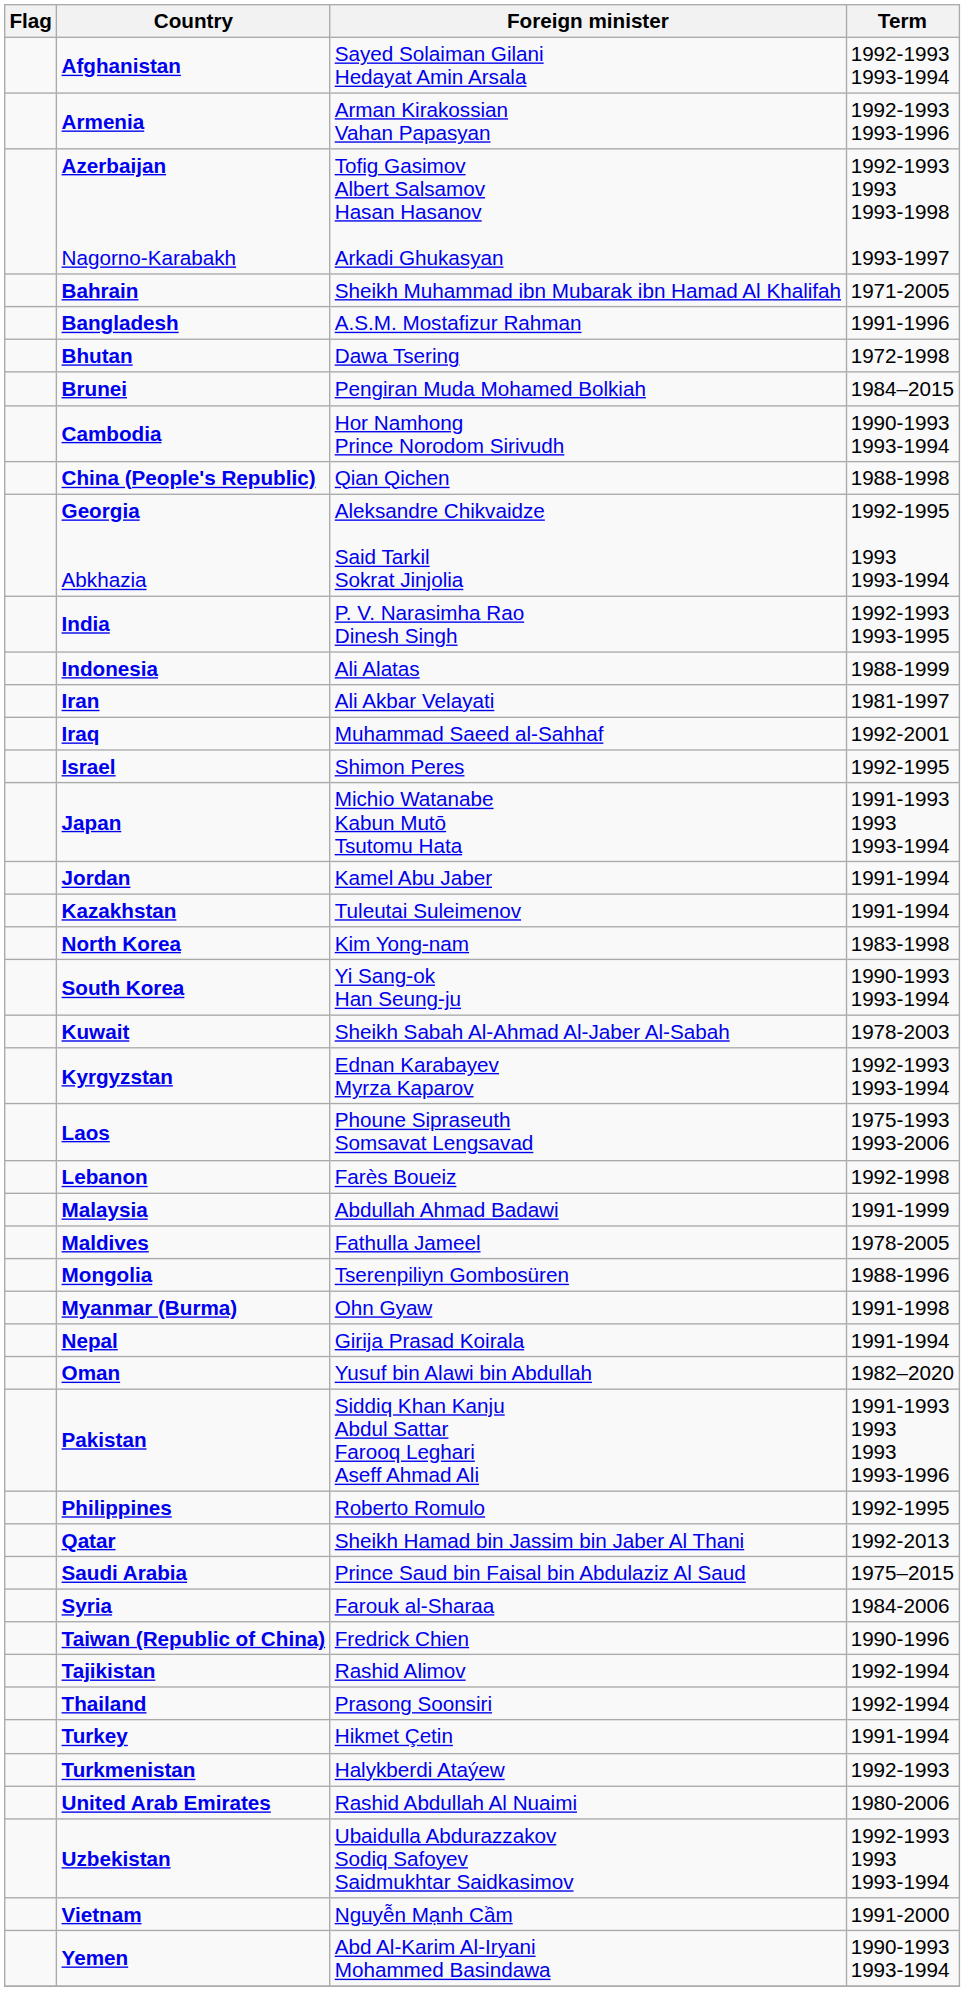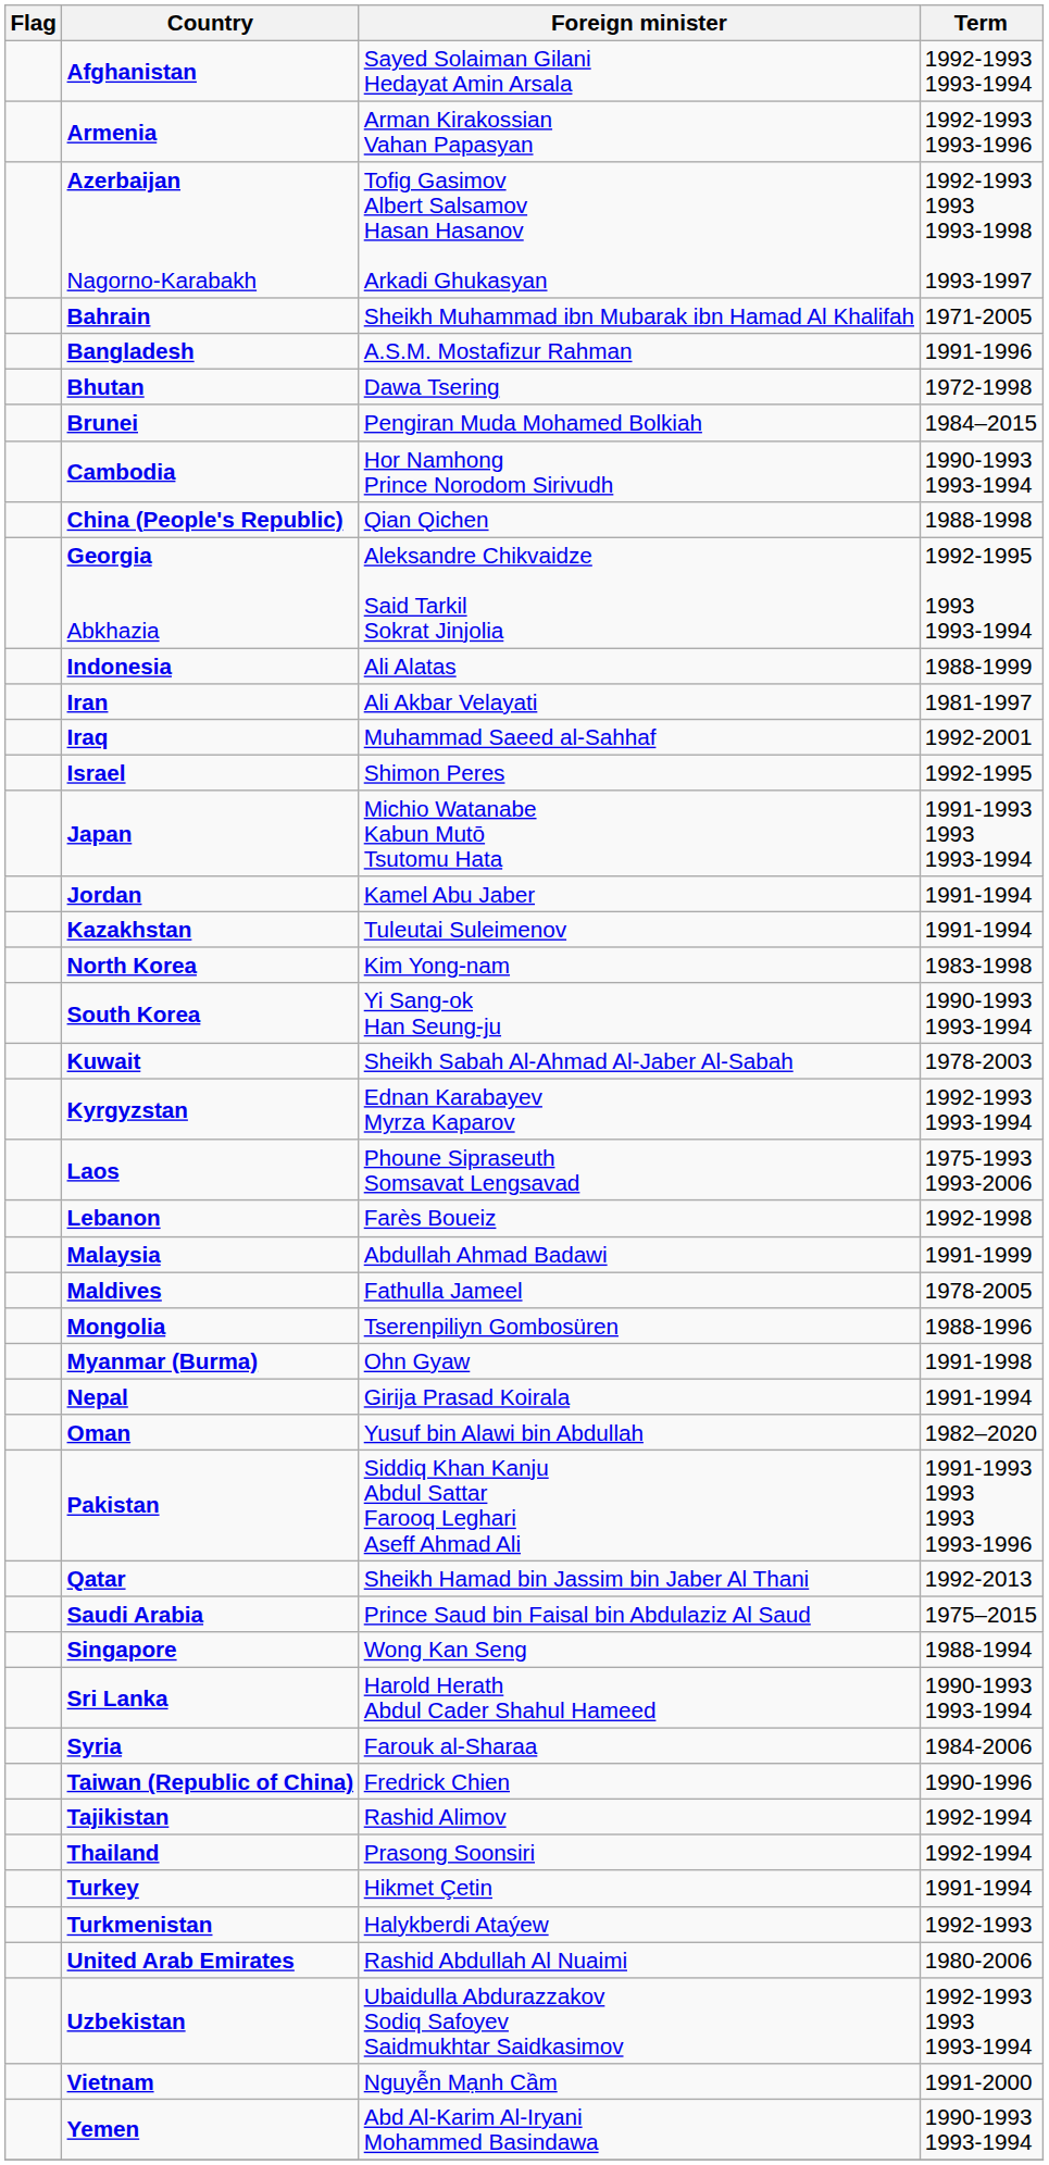- row: India | P. V. Narasimha Rao Dinesh Singh | 1992-1993 1993-1995
- row: Philippines | Roberto Romulo | 1992-1995
+ row: Singapore | Wong Kan Seng | 1988-1994
+ row: Sri Lanka | Harold Herath Abdul Cader Shahul Hameed | 1990-1993 1993-1994
